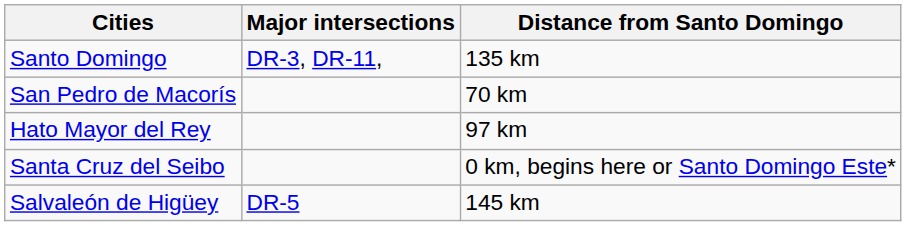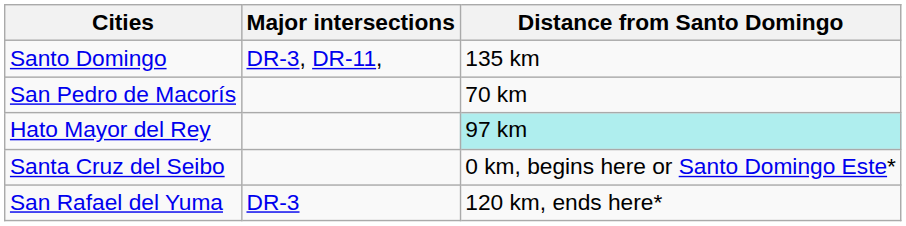Hato Mayor del Rey | Distance from Santo Domingo: no background -> paleturquoise background
- row: Salvaleón de Higüey | DR-5 | 145 km
+ row: San Rafael del Yuma | DR-3 | 120 km, ends here*
